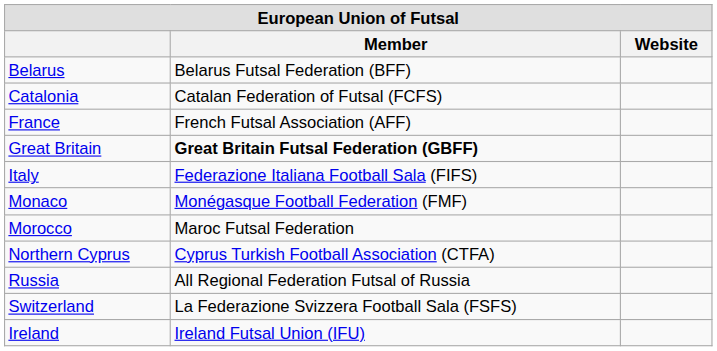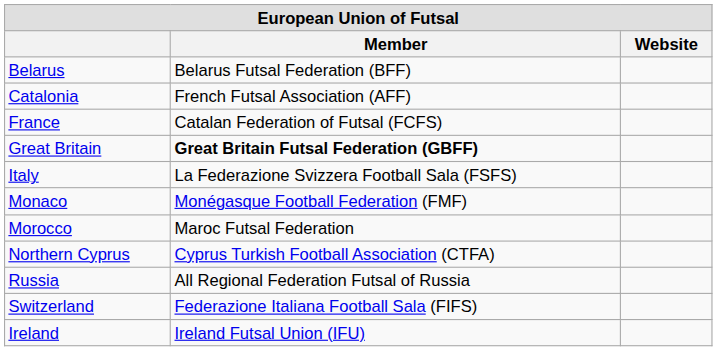Catalonia | Member: Catalan Federation of Futsal (FCFS) -> French Futsal Association (AFF)
France | Member: French Futsal Association (AFF) -> Catalan Federation of Futsal (FCFS)
Italy | Member: Federazione Italiana Football Sala (FIFS) -> La Federazione Svizzera Football Sala (FSFS)
Switzerland | Member: La Federazione Svizzera Football Sala (FSFS) -> Federazione Italiana Football Sala (FIFS)
